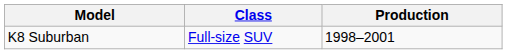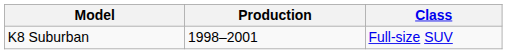columns swapped: Class <-> Production
